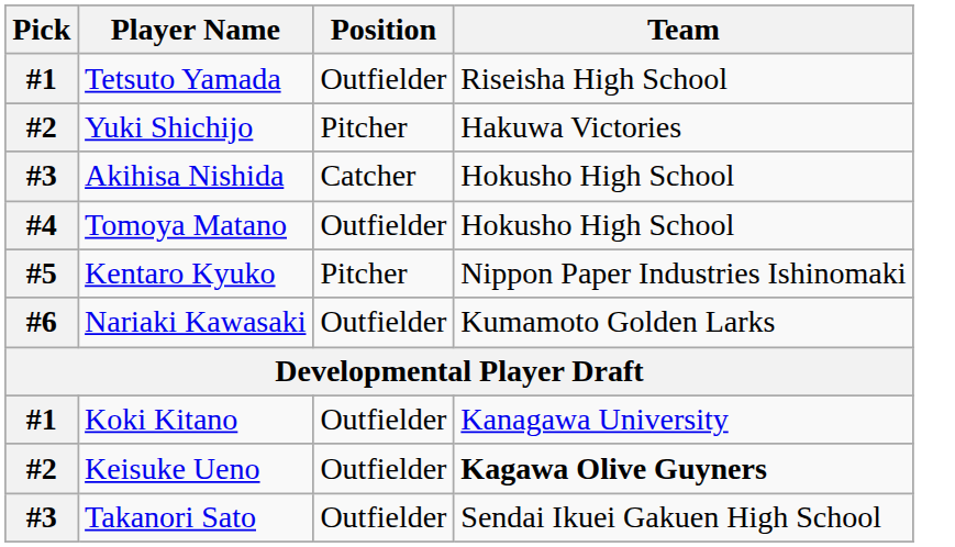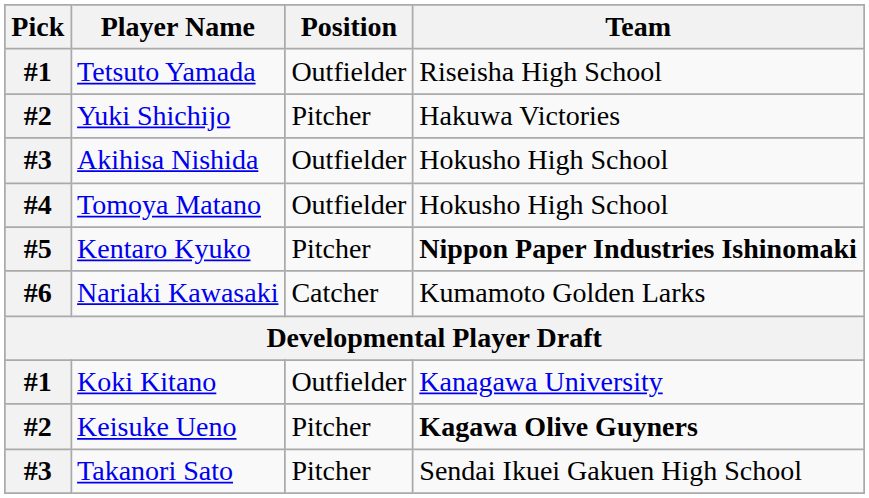Akihisa Nishida | Position: Catcher -> Outfielder
Kentaro Kyuko | Team: normal -> bold
Nariaki Kawasaki | Position: Outfielder -> Catcher
Keisuke Ueno | Position: Outfielder -> Pitcher
Takanori Sato | Position: Outfielder -> Pitcher
